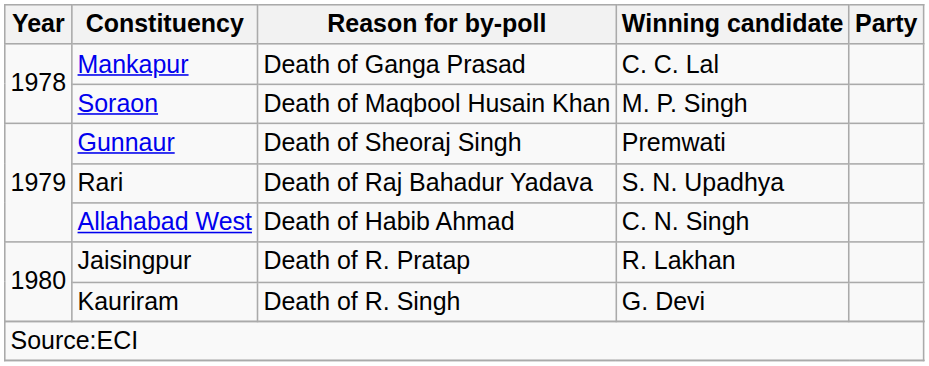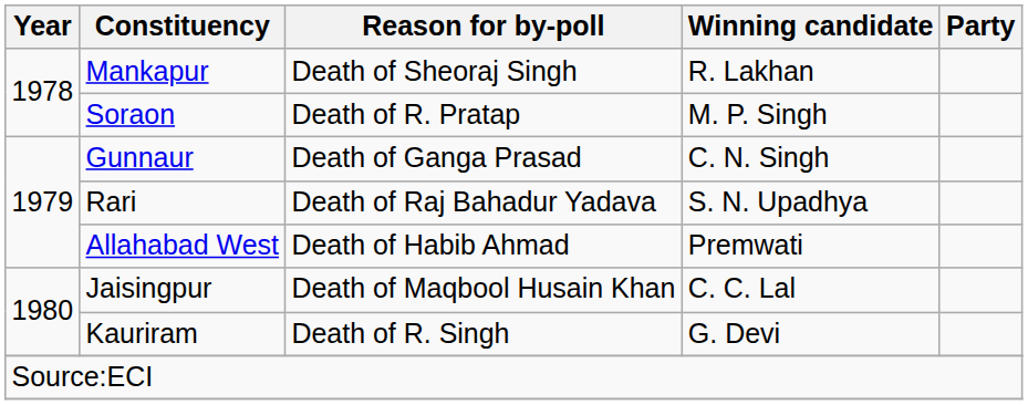Mankapur | Reason for by-poll: Death of Ganga Prasad -> Death of Sheoraj Singh
Mankapur | Winning candidate: C. C. Lal -> R. Lakhan
Soraon | Reason for by-poll: Death of Maqbool Husain Khan -> Death of R. Pratap
Gunnaur | Reason for by-poll: Death of Sheoraj Singh -> Death of Ganga Prasad
Gunnaur | Winning candidate: Premwati -> C. N. Singh
Allahabad West | Winning candidate: C. N. Singh -> Premwati
Jaisingpur | Reason for by-poll: Death of R. Pratap -> Death of Maqbool Husain Khan
Jaisingpur | Winning candidate: R. Lakhan -> C. C. Lal
